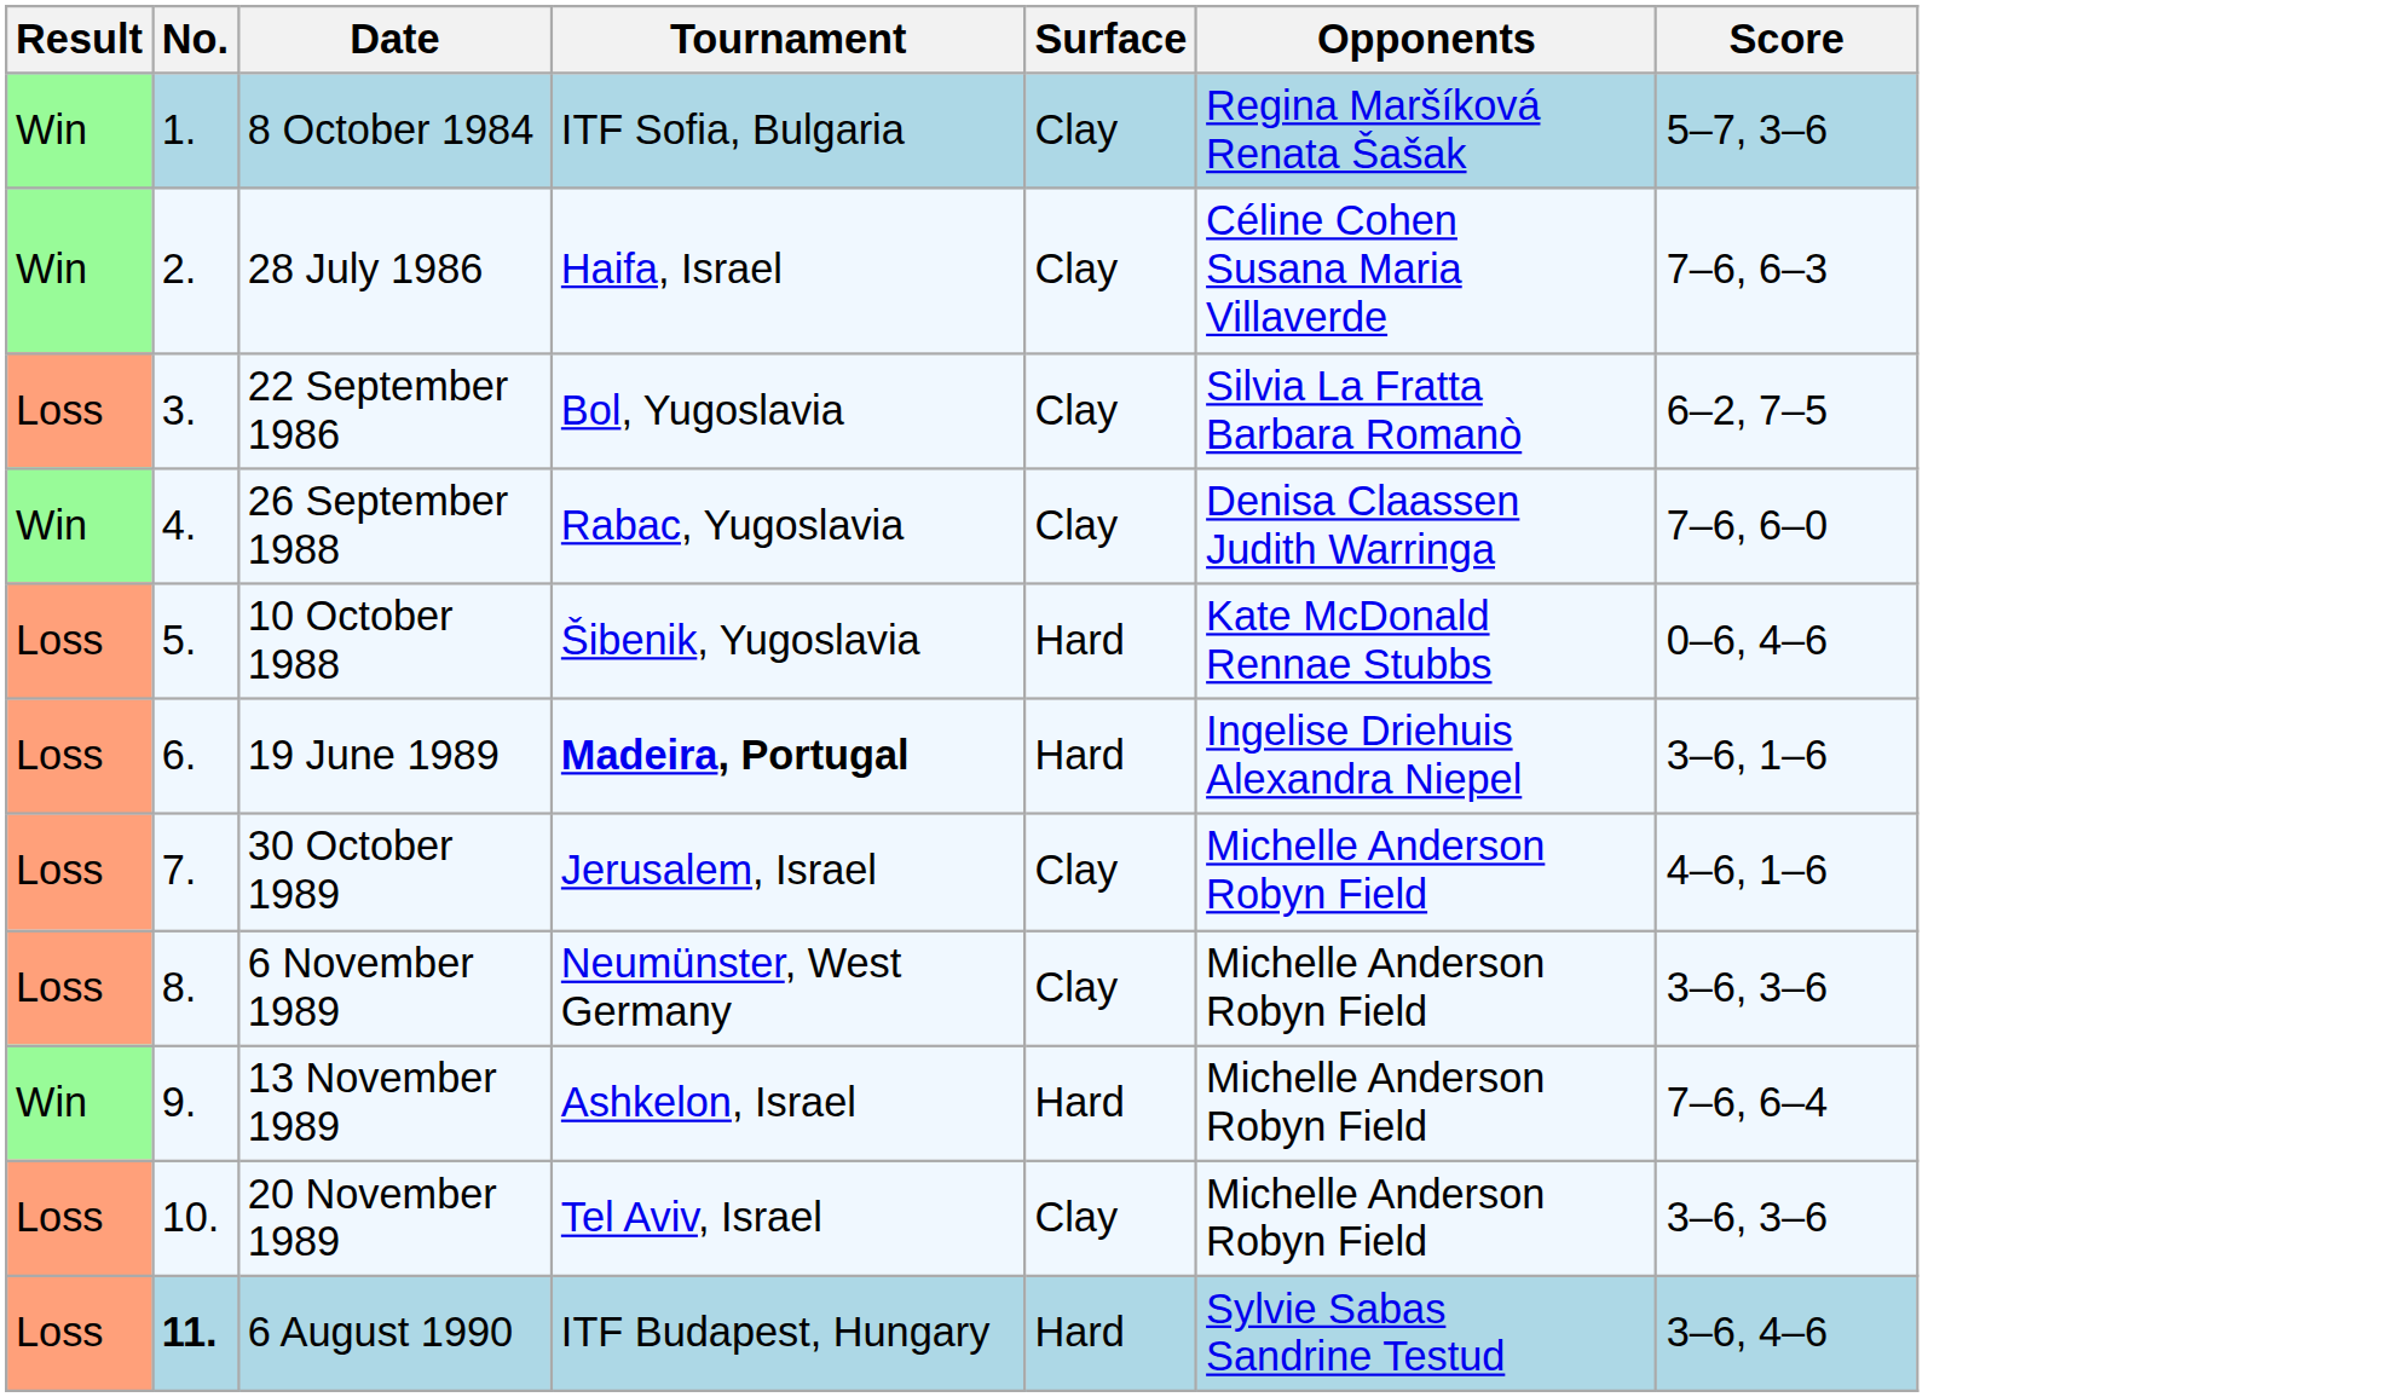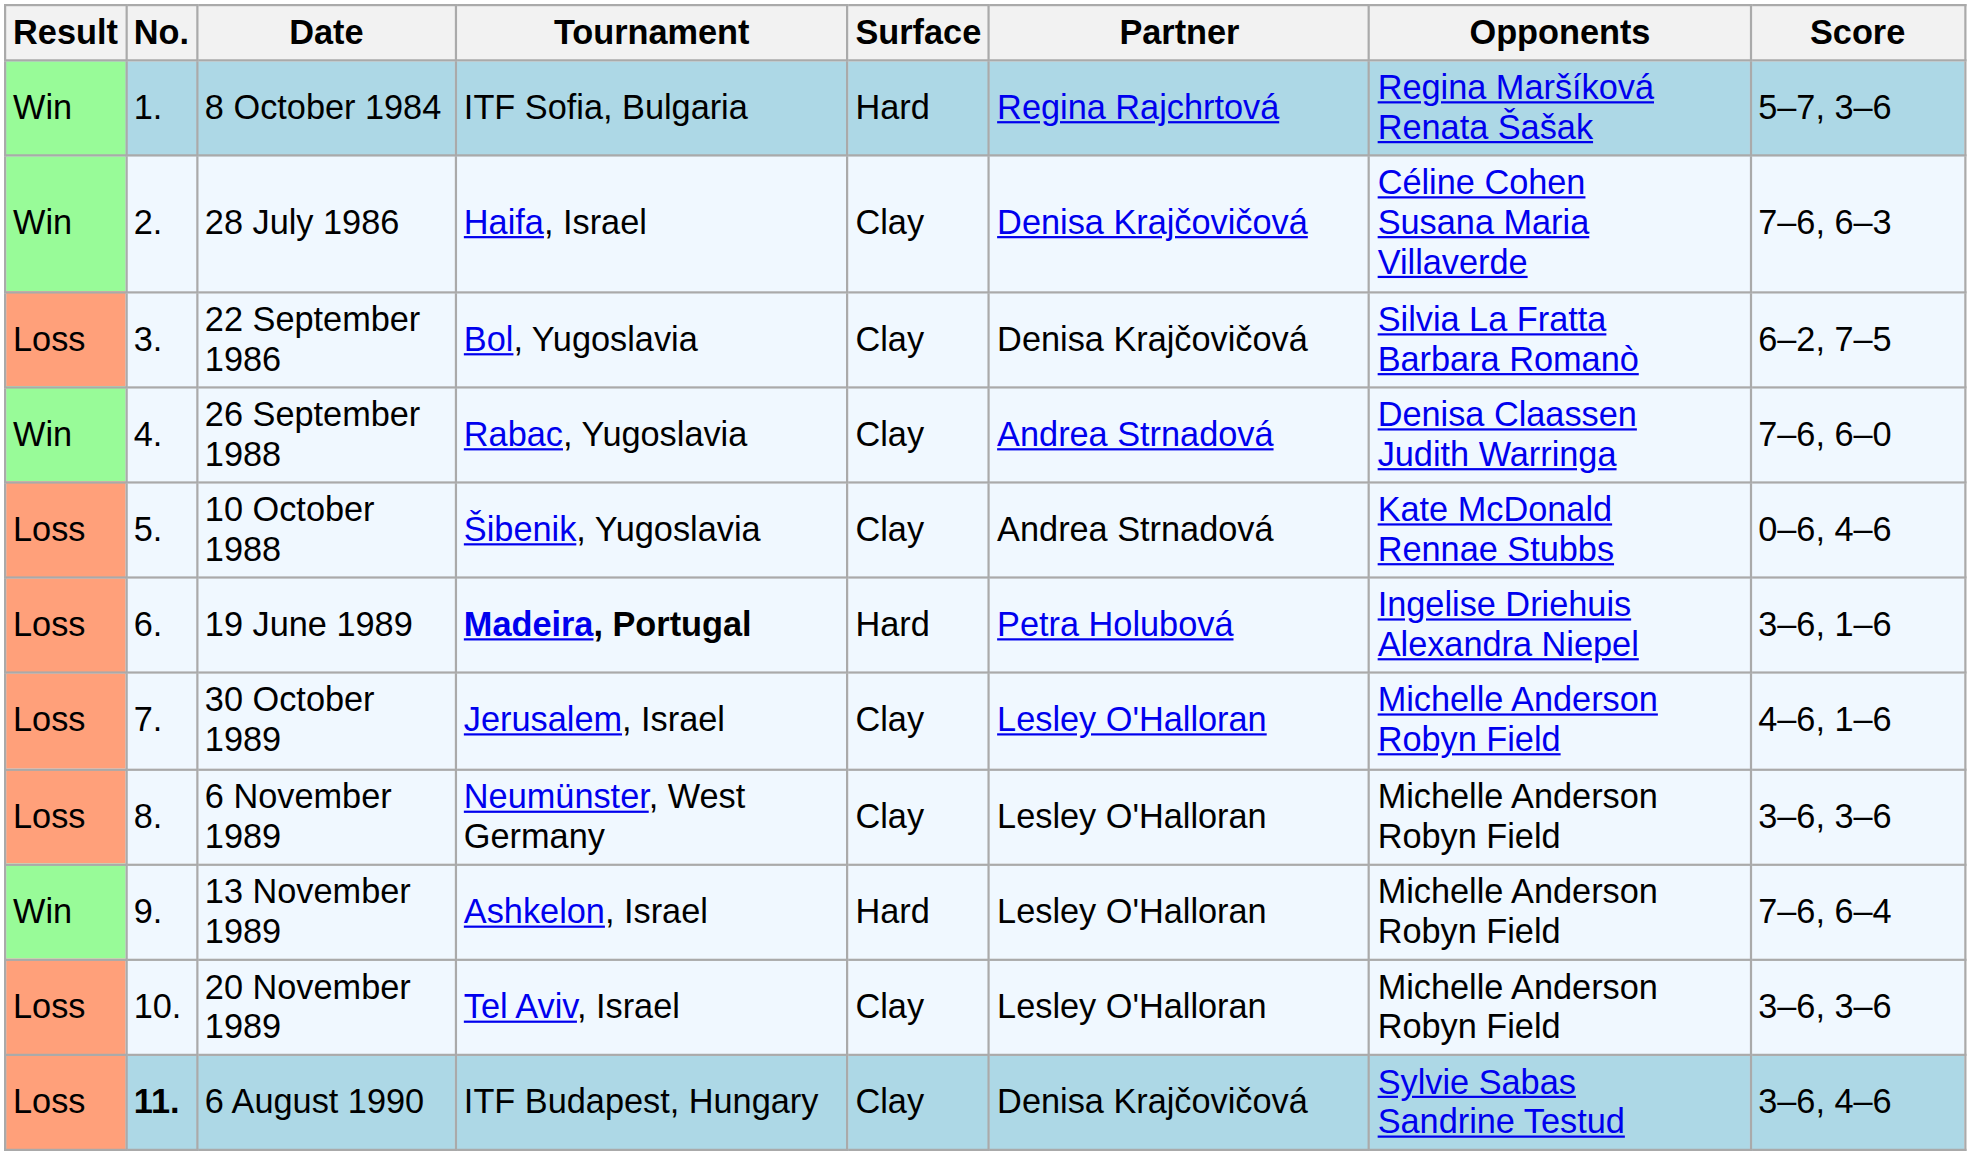+ column: Partner | Regina Rajchrtová | Denisa Krajčovičová | Denisa Krajčovičová | Andrea Strnadová | Andrea Strnadová | Petra Holubová | Lesley O'Halloran | Lesley O'Halloran | Lesley O'Halloran | Lesley O'Halloran | Denisa Krajčovičová
8 October 1984 | Surface: Clay -> Hard
10 October 1988 | Surface: Hard -> Clay
6 August 1990 | Surface: Hard -> Clay
